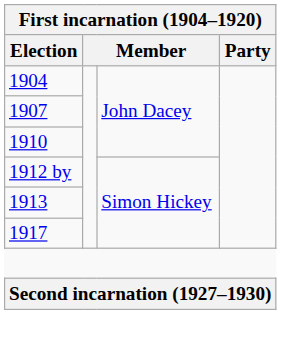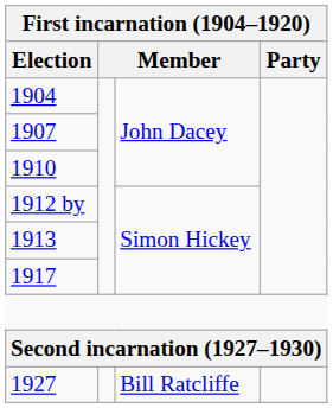+ row: 1927 | Bill Ratcliffe
